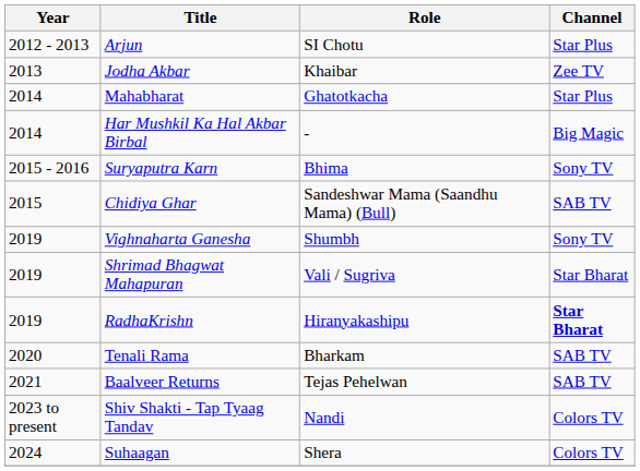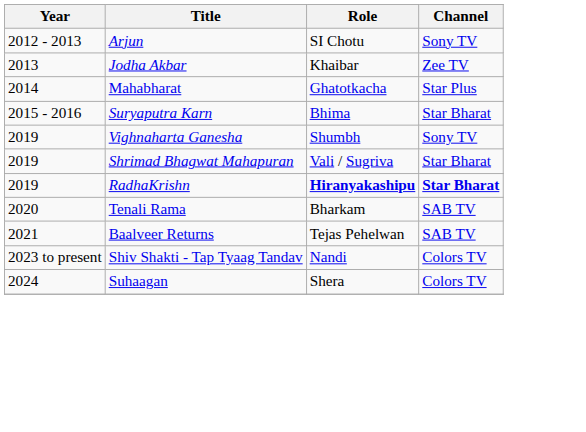Arjun | Channel: Star Plus -> Sony TV
- row: 2014 | Har Mushkil Ka Hal Akbar Birbal | - | Big Magic
Suryaputra Karn | Channel: Sony TV -> Star Bharat
- row: 2015 | Chidiya Ghar | Sandeshwar Mama (Saandhu Mama) (Bull) | SAB TV
RadhaKrishn | Role: normal -> bold
